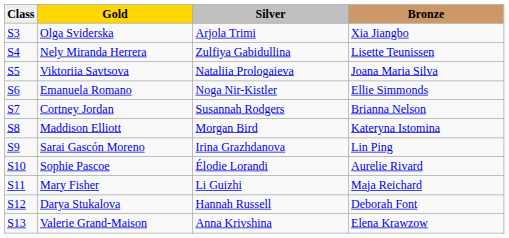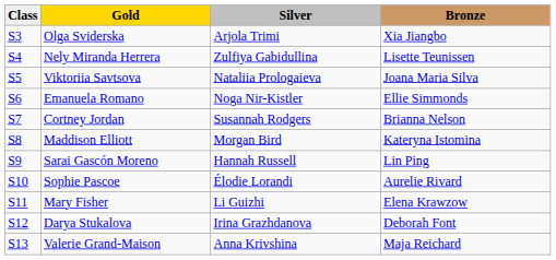Sarai Gascón Moreno | Silver: Irina Grazhdanova -> Hannah Russell
Mary Fisher | Bronze: Maja Reichard -> Elena Krawzow
Darya Stukalova | Silver: Hannah Russell -> Irina Grazhdanova
Valerie Grand-Maison | Bronze: Elena Krawzow -> Maja Reichard
